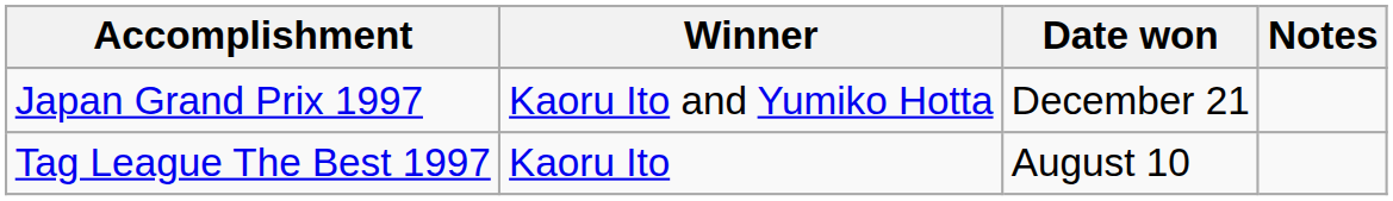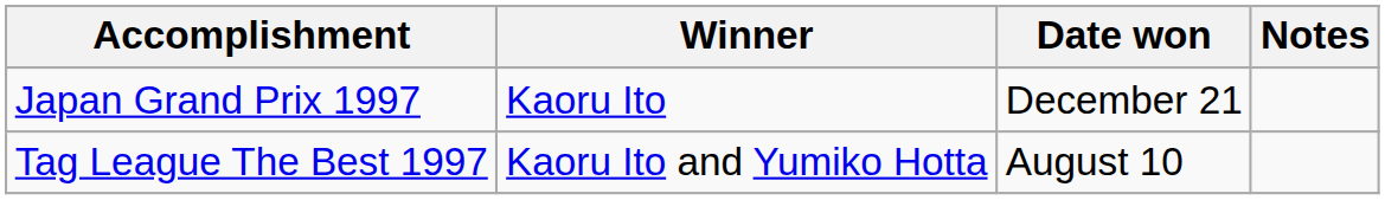Japan Grand Prix 1997 | Winner: Kaoru Ito and Yumiko Hotta -> Kaoru Ito
Tag League The Best 1997 | Winner: Kaoru Ito -> Kaoru Ito and Yumiko Hotta
